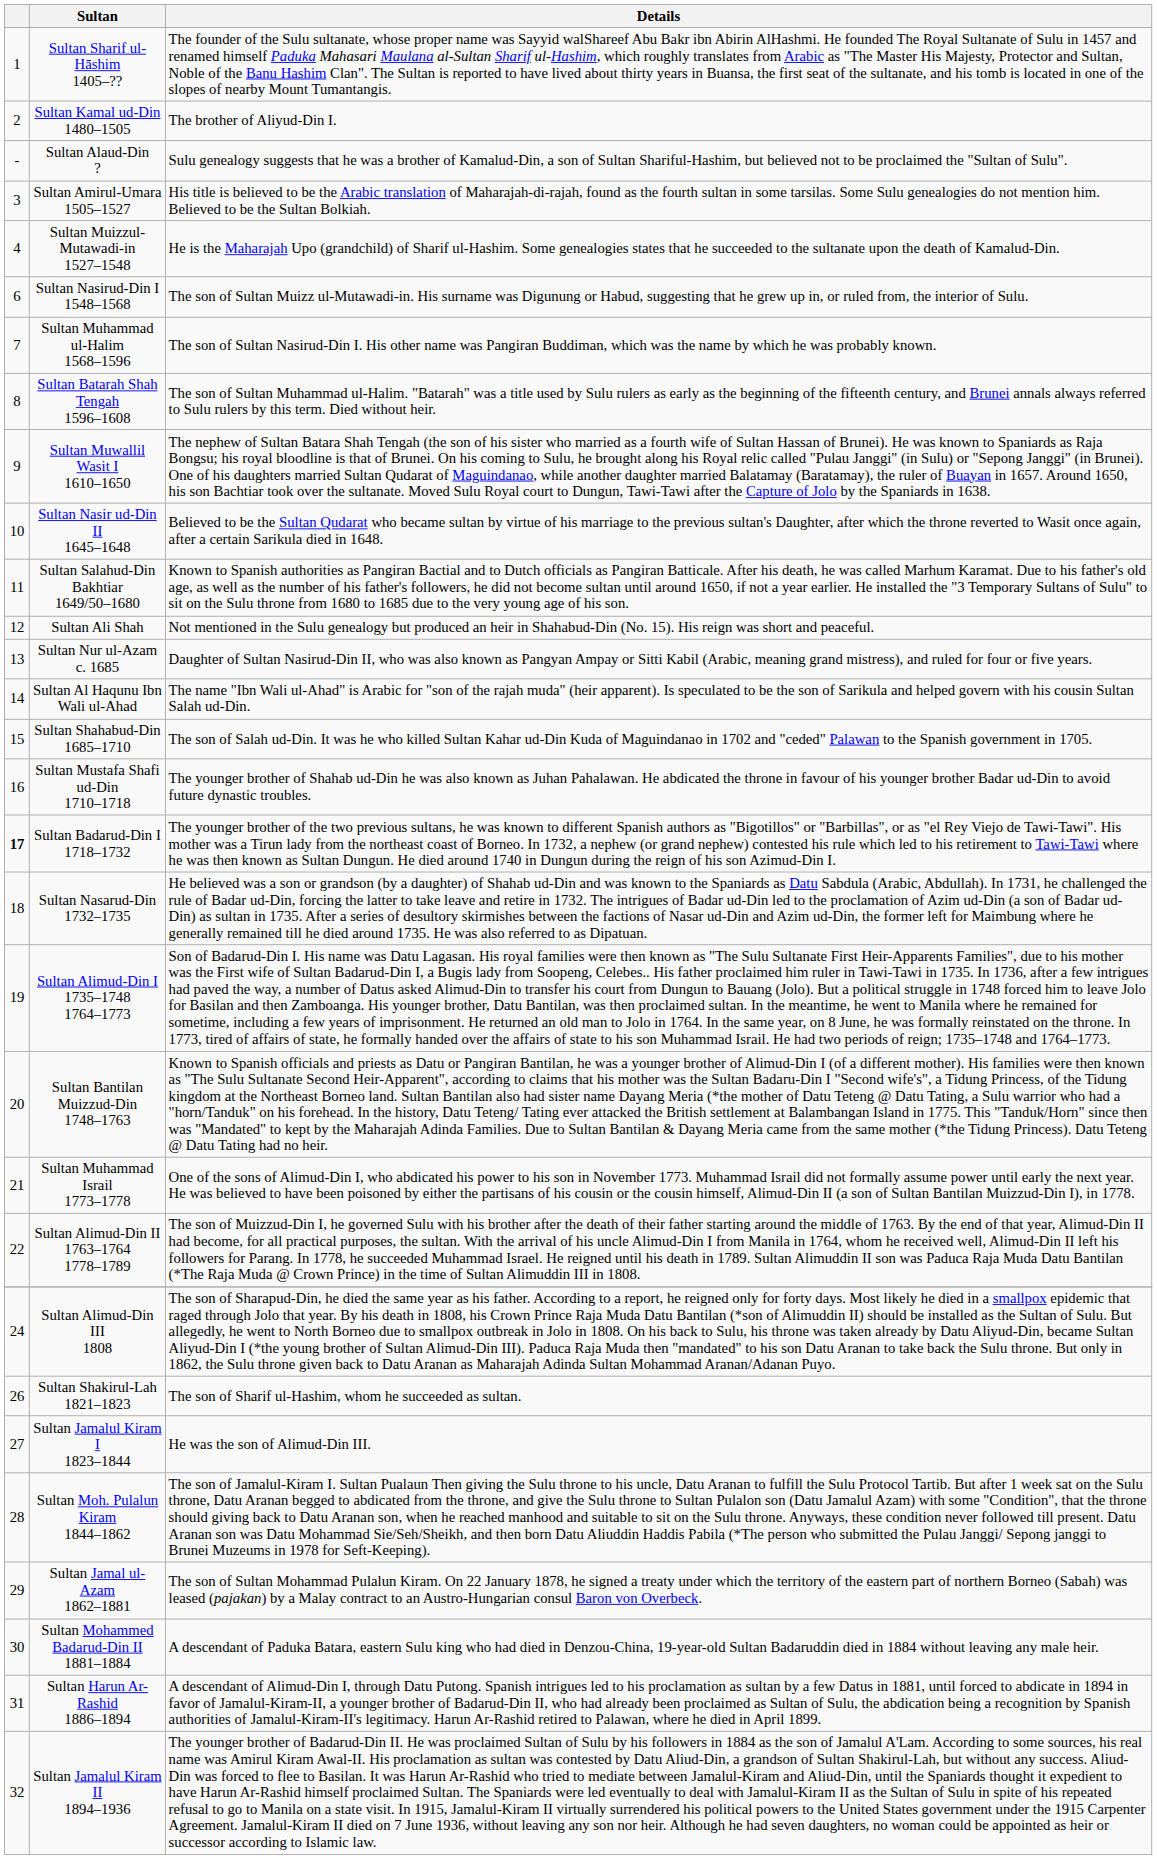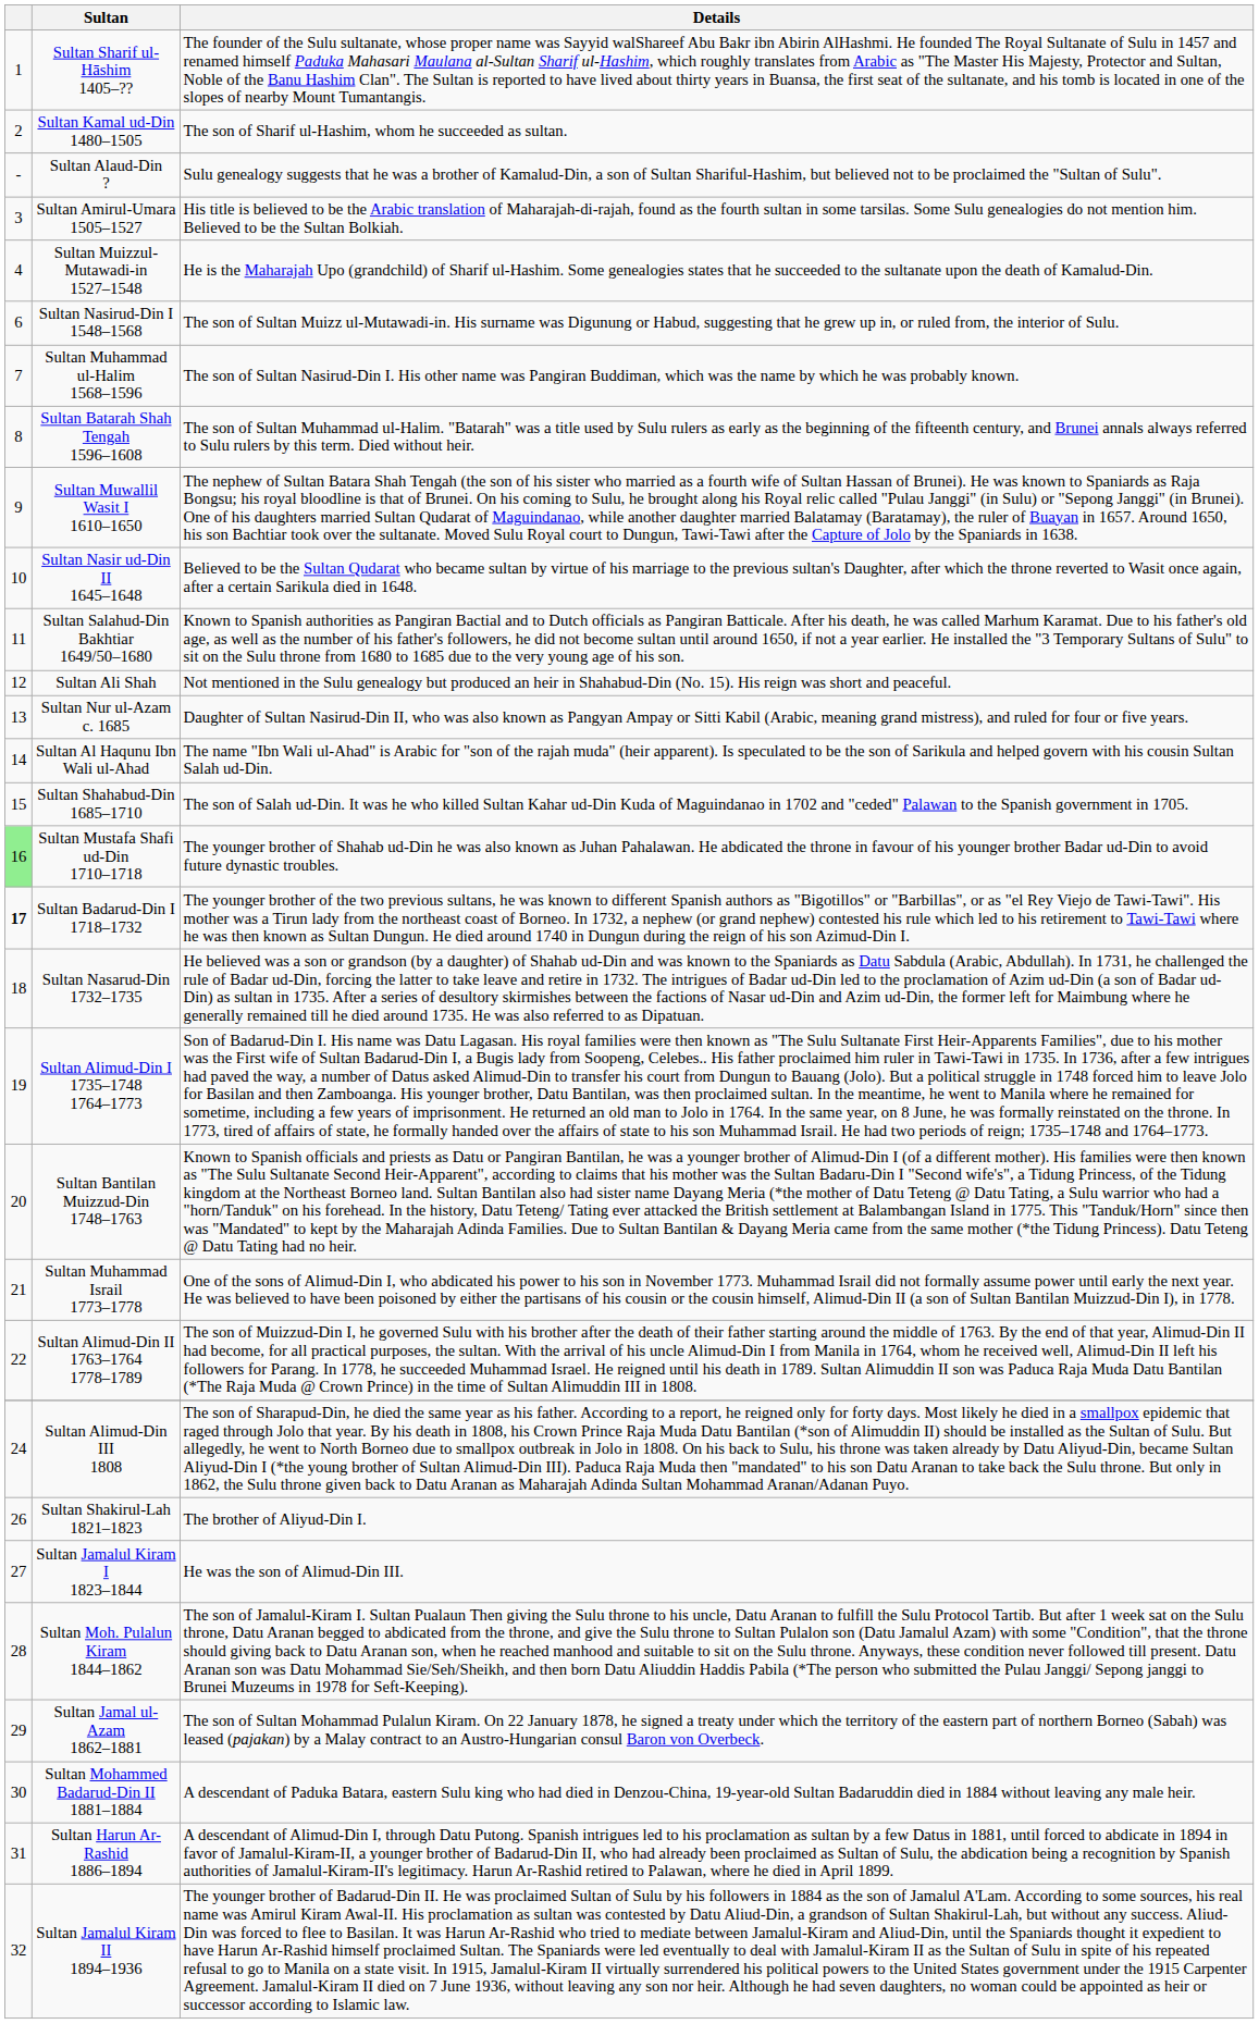Sultan Kamal ud-Din 1480–1505 | Details: The brother of Aliyud-Din I. -> The son of Sharif ul-Hashim, whom he succeeded as sultan.
Sultan Mustafa Shafi ud-Din 1710–1718 | column 1: no background -> lightgreen background
Sultan Shakirul-Lah 1821–1823 | Details: The son of Sharif ul-Hashim, whom he succeeded as sultan. -> The brother of Aliyud-Din I.
